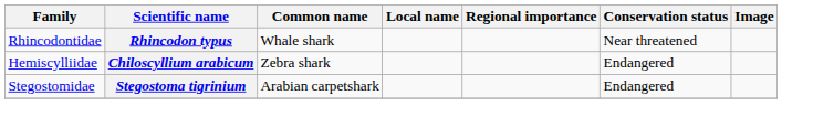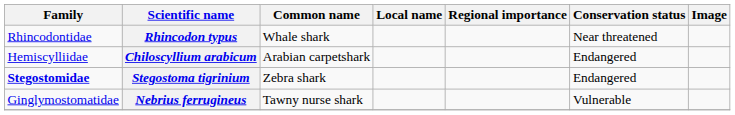Chiloscyllium arabicum | Common name: Zebra shark -> Arabian carpetshark
Stegostoma tigrinium | Family: normal -> bold
Stegostoma tigrinium | Common name: Arabian carpetshark -> Zebra shark
+ row: Ginglymostomatidae | Nebrius ferrugineus | Tawny nurse shark | Vulnerable
